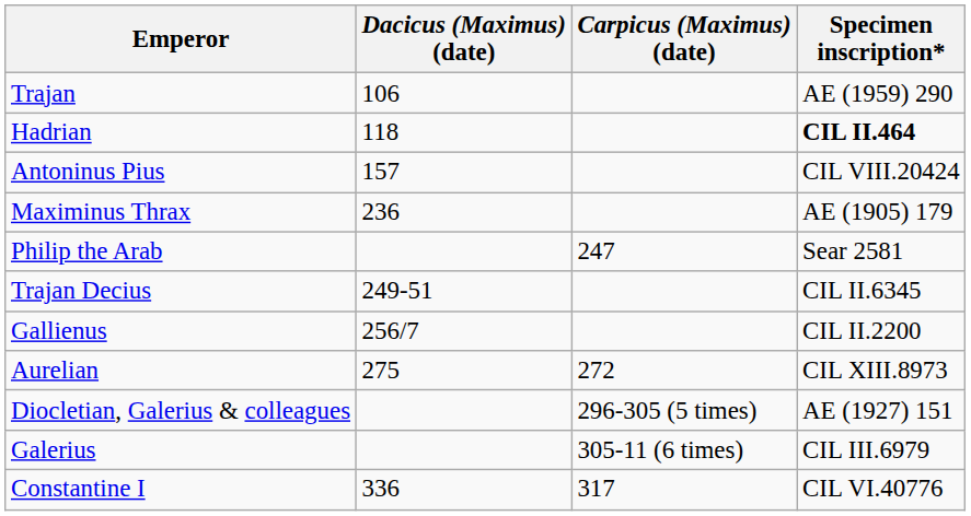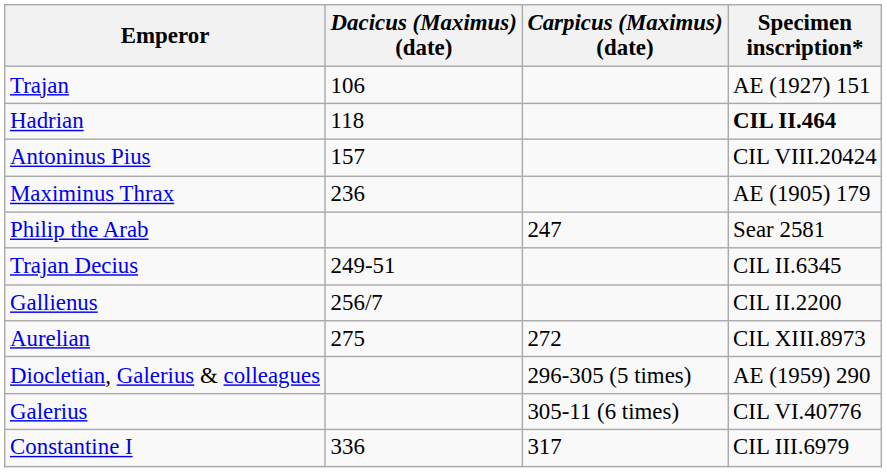Trajan | Specimen inscription*: AE (1959) 290 -> AE (1927) 151
Diocletian, Galerius & colleagues | Specimen inscription*: AE (1927) 151 -> AE (1959) 290
Galerius | Specimen inscription*: CIL III.6979 -> CIL VI.40776
Constantine I | Specimen inscription*: CIL VI.40776 -> CIL III.6979
